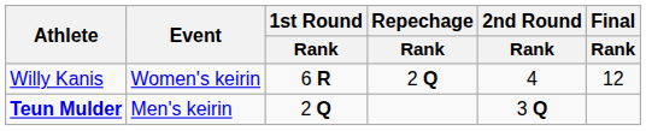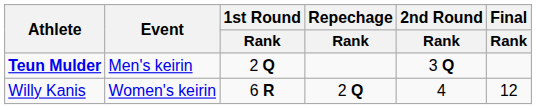rows swapped: Teun Mulder <-> Willy Kanis
